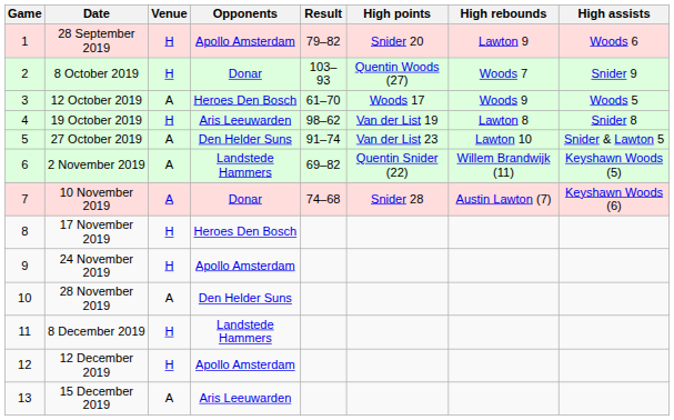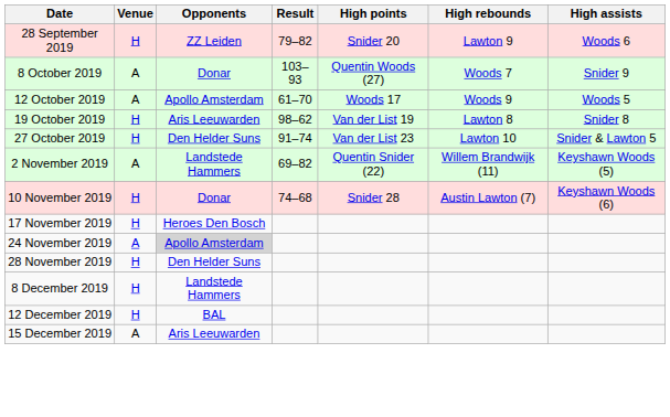- column: Game | 1 | 2 | 3 | 4 | 5 | 6 | 7 | 8 | 9 | 10 | 11 | 12 | 13
28 September 2019 | Opponents: Apollo Amsterdam -> ZZ Leiden
8 October 2019 | Venue: H -> A
12 October 2019 | Opponents: Heroes Den Bosch -> Apollo Amsterdam
27 October 2019 | Venue: A -> H
10 November 2019 | Venue: A -> H
24 November 2019 | Venue: H -> A
24 November 2019 | Opponents: no background -> lightgrey background
28 November 2019 | Venue: A -> H
12 December 2019 | Opponents: Apollo Amsterdam -> BAL
